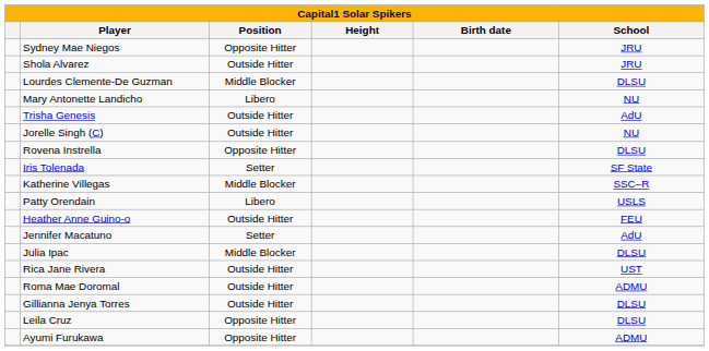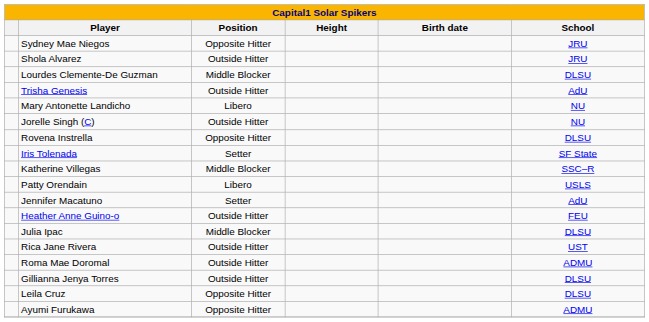rows swapped: Trisha Genesis <-> Mary Antonette Landicho
rows swapped: Jennifer Macatuno <-> Heather Anne Guino-o
